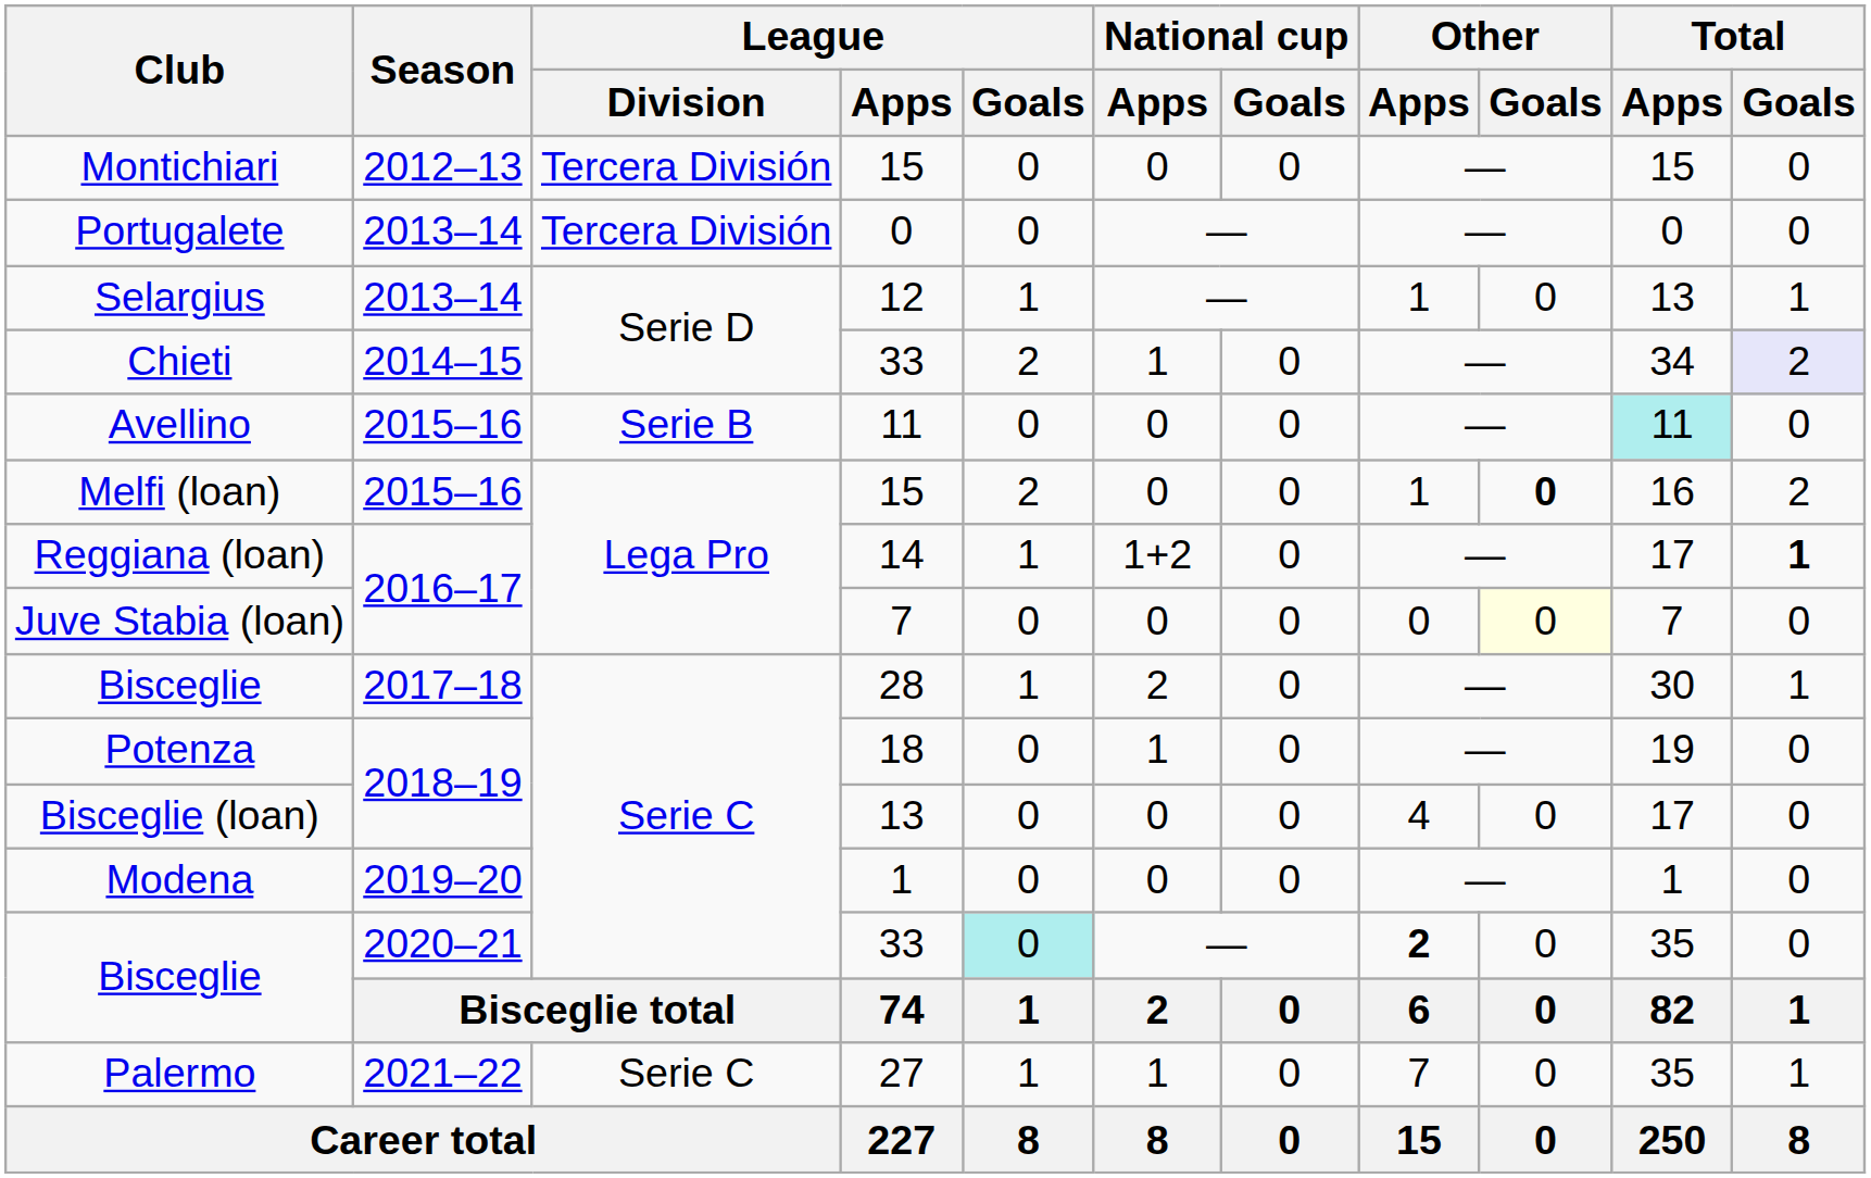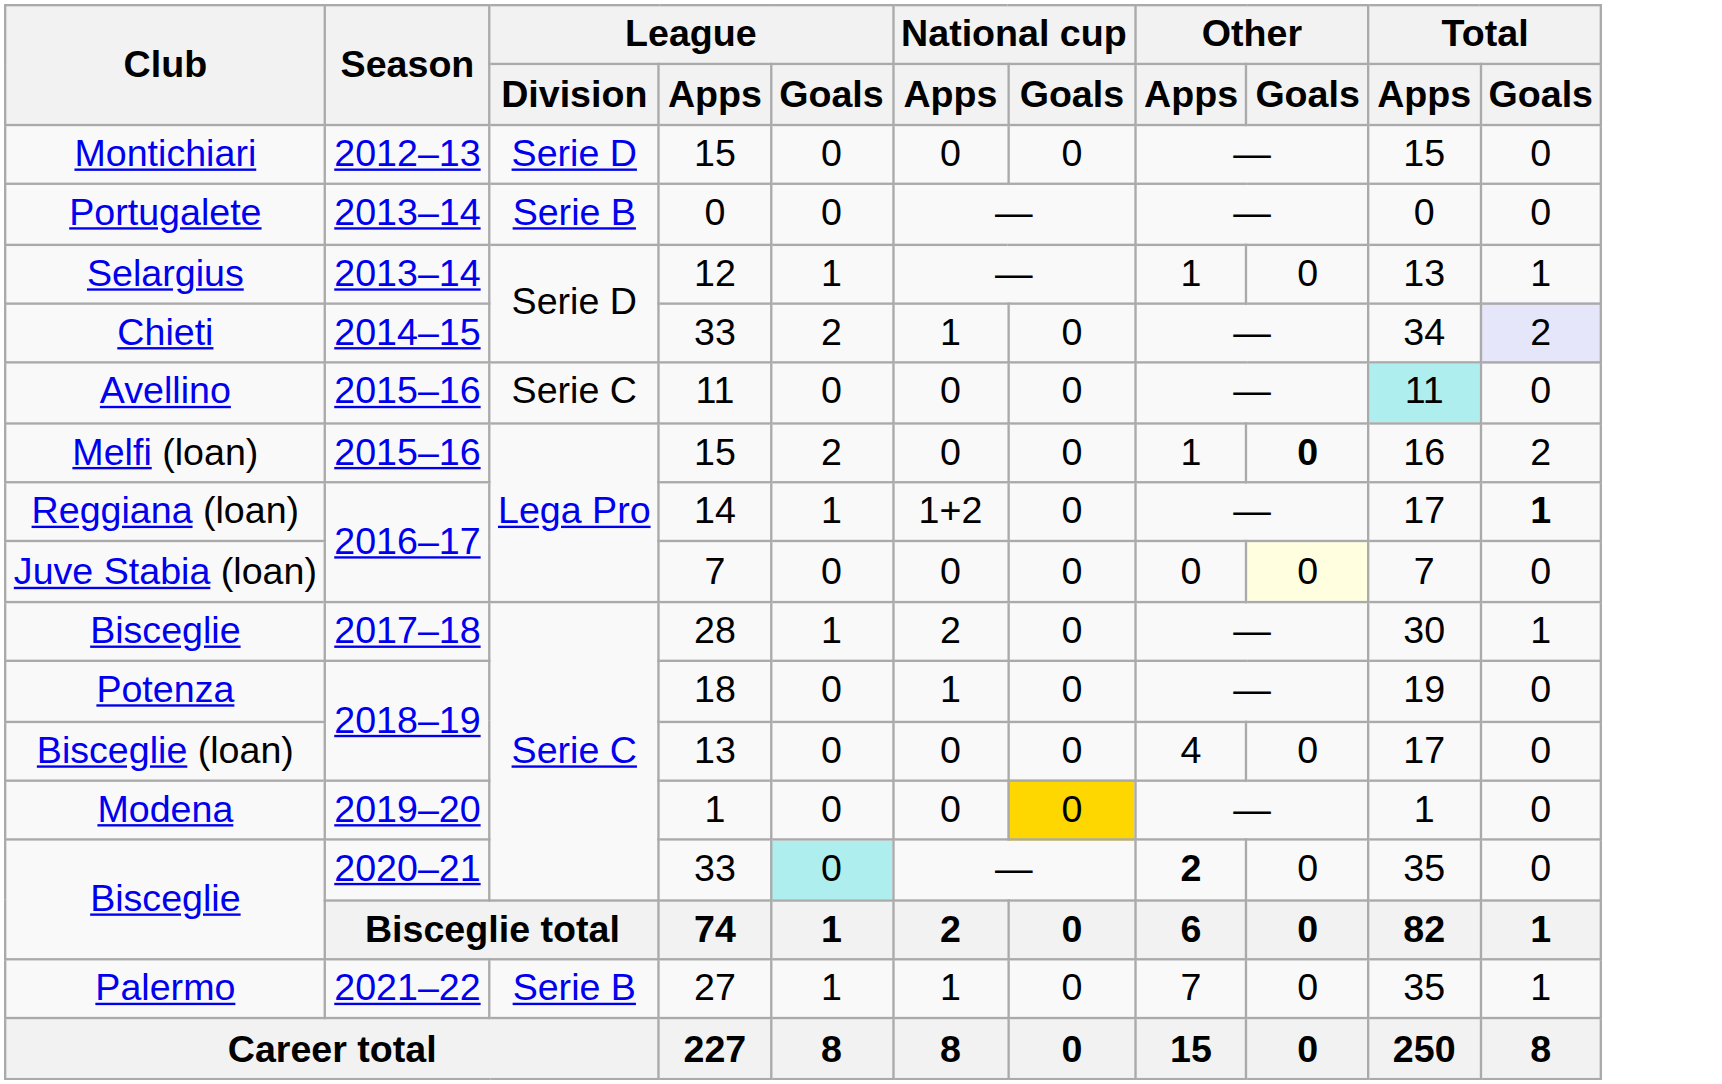Montichiari | League / Division: Tercera División -> Serie D
Portugalete | League / Division: Tercera División -> Serie B
Avellino | League / Division: Serie B -> Serie C
Modena | National cup / Goals: no background -> gold background
Palermo | League / Division: Serie C -> Serie B
